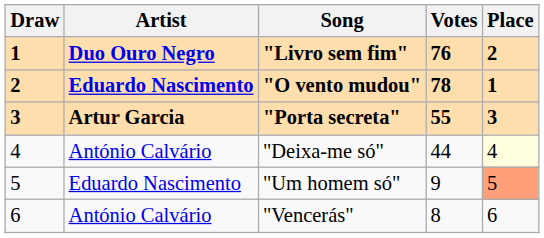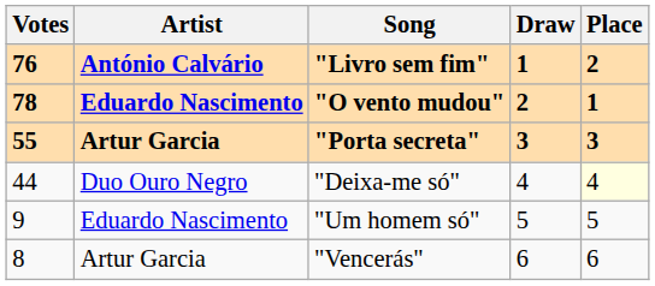columns swapped: Draw <-> Votes
"Livro sem fim" | Artist: Duo Ouro Negro -> António Calvário
"Deixa-me só" | Artist: António Calvário -> Duo Ouro Negro
"Um homem só" | Place: lightsalmon background -> no background
"Vencerás" | Artist: António Calvário -> Artur Garcia
